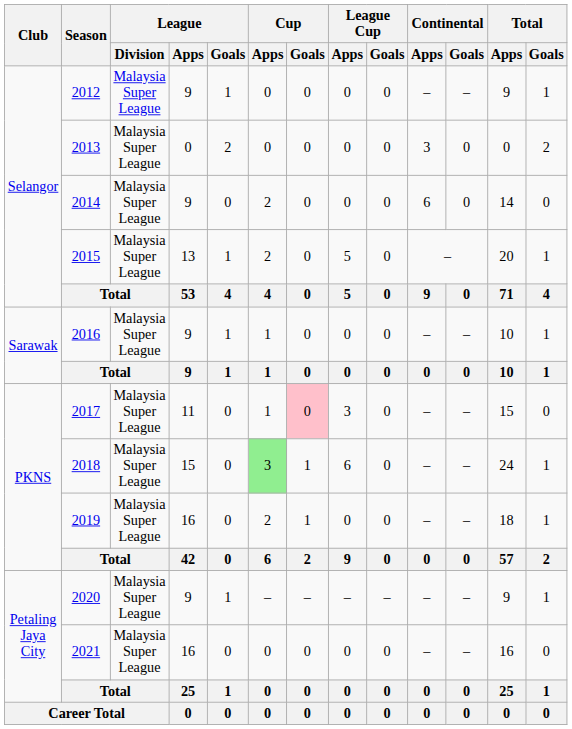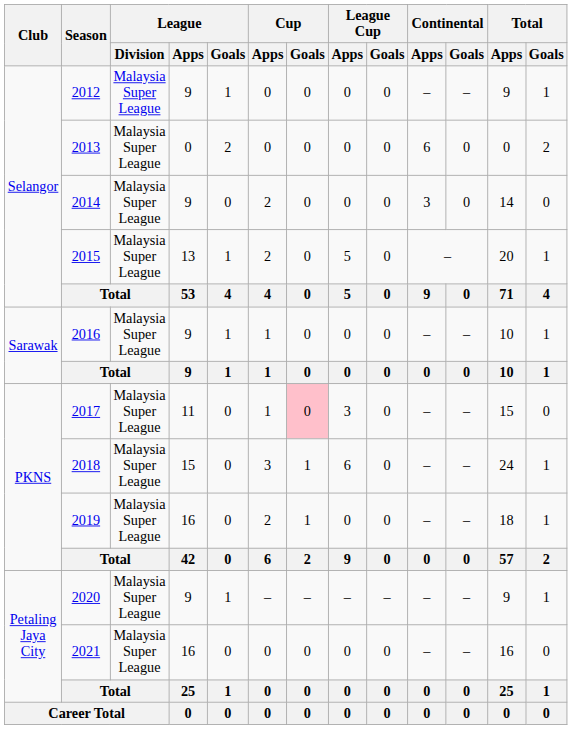2013 | Continental / Apps: 3 -> 6
2014 | Continental / Apps: 6 -> 3
2018 | Cup / Apps: lightgreen background -> no background
